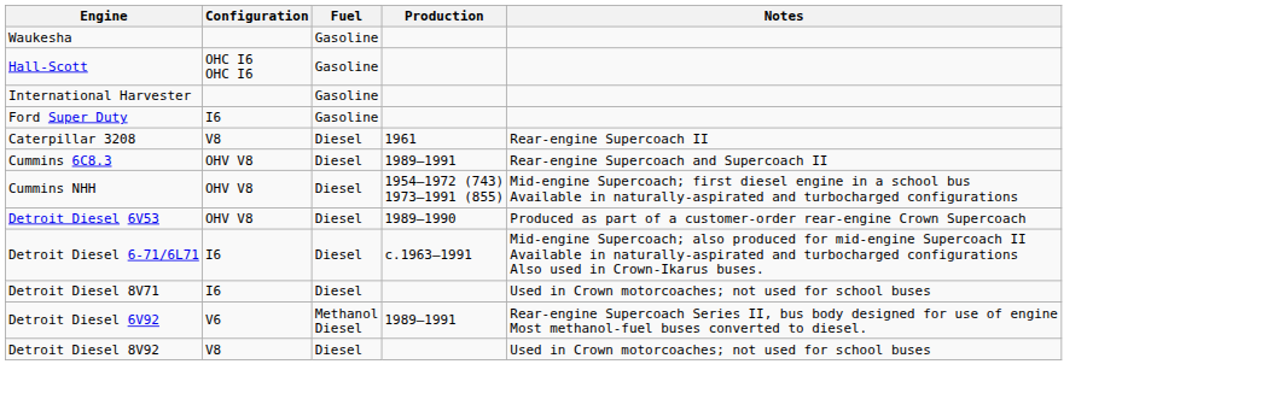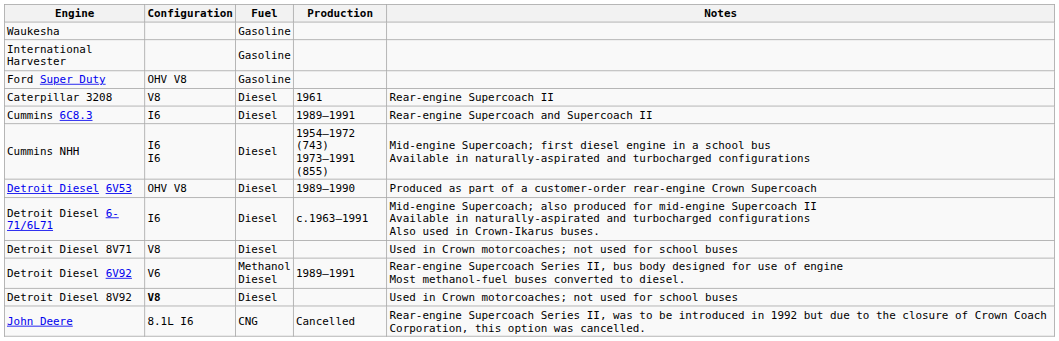- row: Hall-Scott | OHC I6 OHC I6 | Gasoline
Ford Super Duty | Configuration: I6 -> OHV V8
Cummins 6C8.3 | Configuration: OHV V8 -> I6
Cummins NHH | Configuration: OHV V8 -> I6 I6
Detroit Diesel 8V71 | Configuration: I6 -> V8
Detroit Diesel 8V92 | Configuration: normal -> bold
+ row: John Deere | 8.1L I6 | CNG | Cancelled | Rear-engine Supercoach Series II, was to be introduced in 1992 but due to the closure of Crown Coach Corporation, this option was cancelled.
